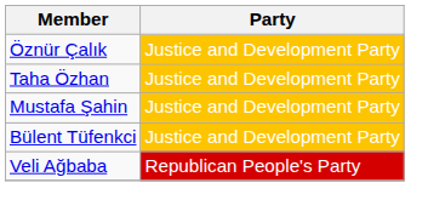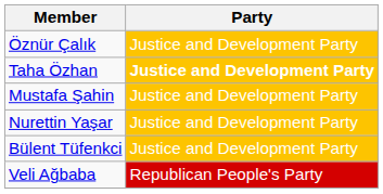Taha Özhan | Party: normal -> bold
+ row: Nurettin Yaşar | Justice and Development Party
